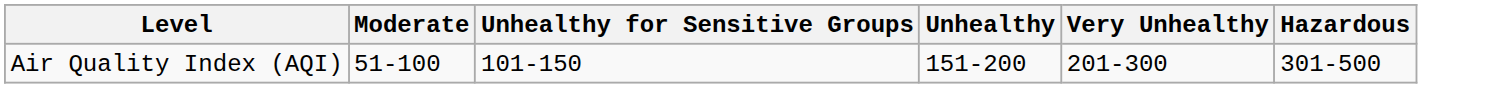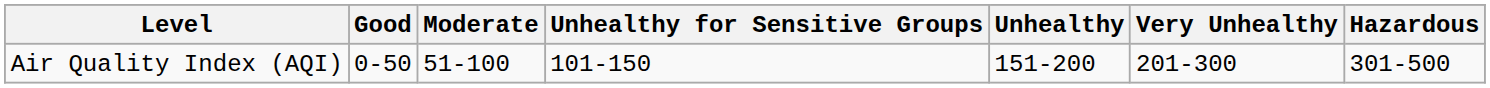+ column: Good | 0-50
